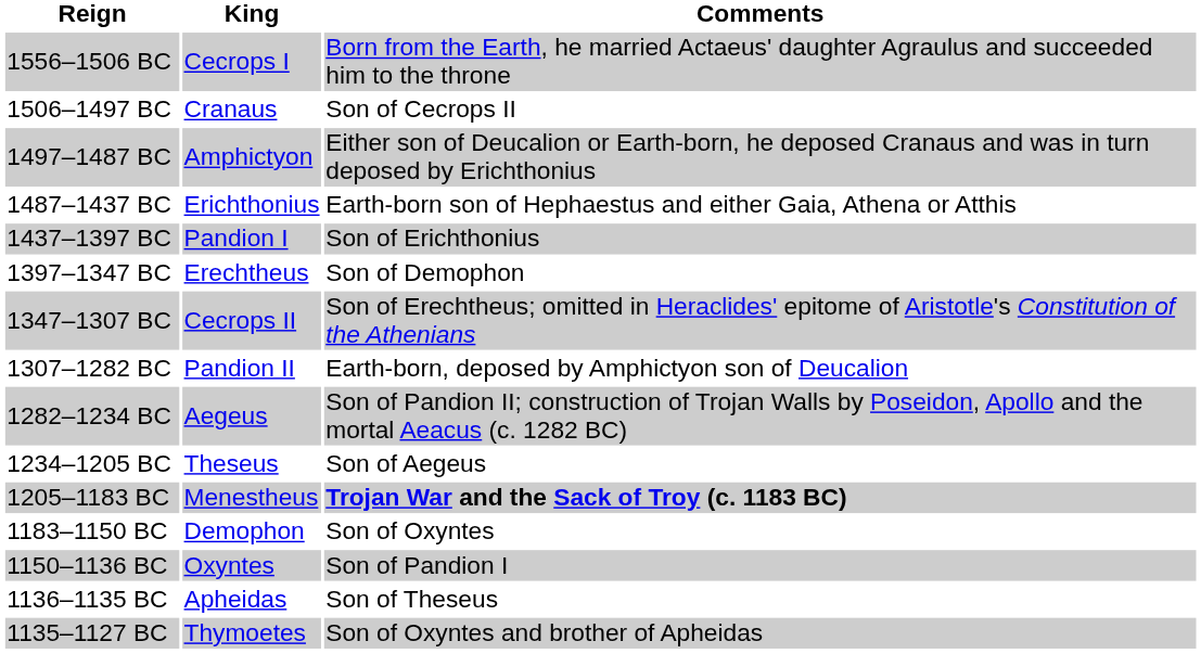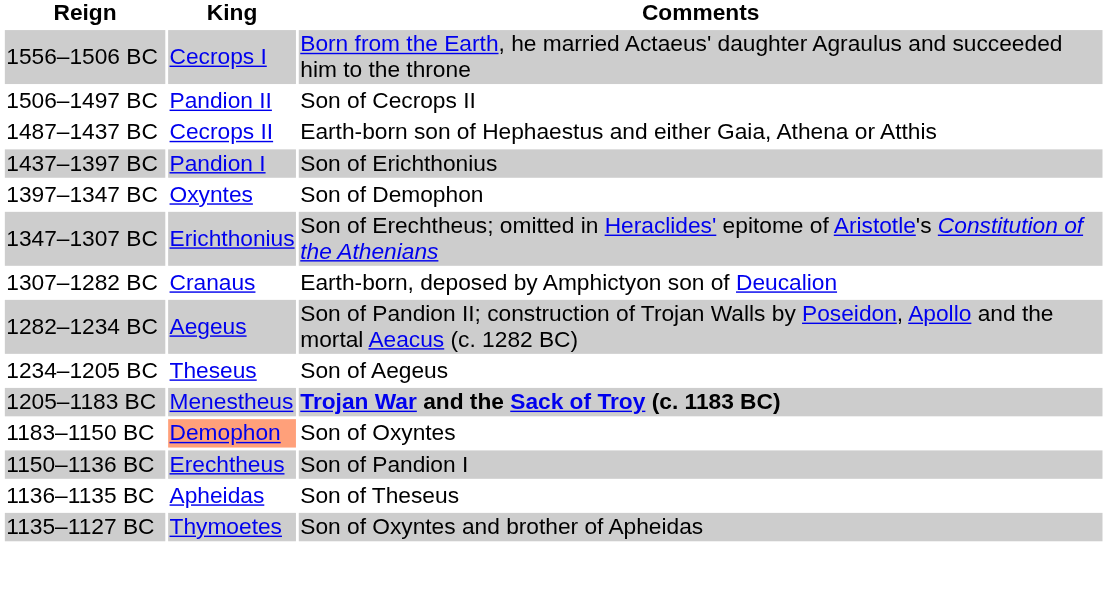1506–1497 BC | King: Cranaus -> Pandion II
- row: 1497–1487 BC | Amphictyon | Either son of Deucalion or Earth-born, he deposed Cranaus and was in turn deposed by Erichthonius
1487–1437 BC | King: Erichthonius -> Cecrops II
1397–1347 BC | King: Erechtheus -> Oxyntes
1347–1307 BC | King: Cecrops II -> Erichthonius
1307–1282 BC | King: Pandion II -> Cranaus
1183–1150 BC | King: no background -> lightsalmon background
1150–1136 BC | King: Oxyntes -> Erechtheus
